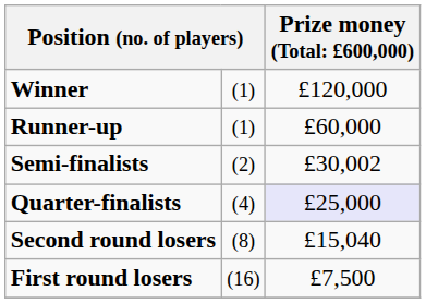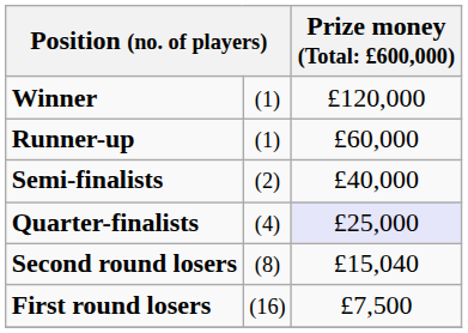Semi-finalists | column 3: £30,002 -> £40,000
